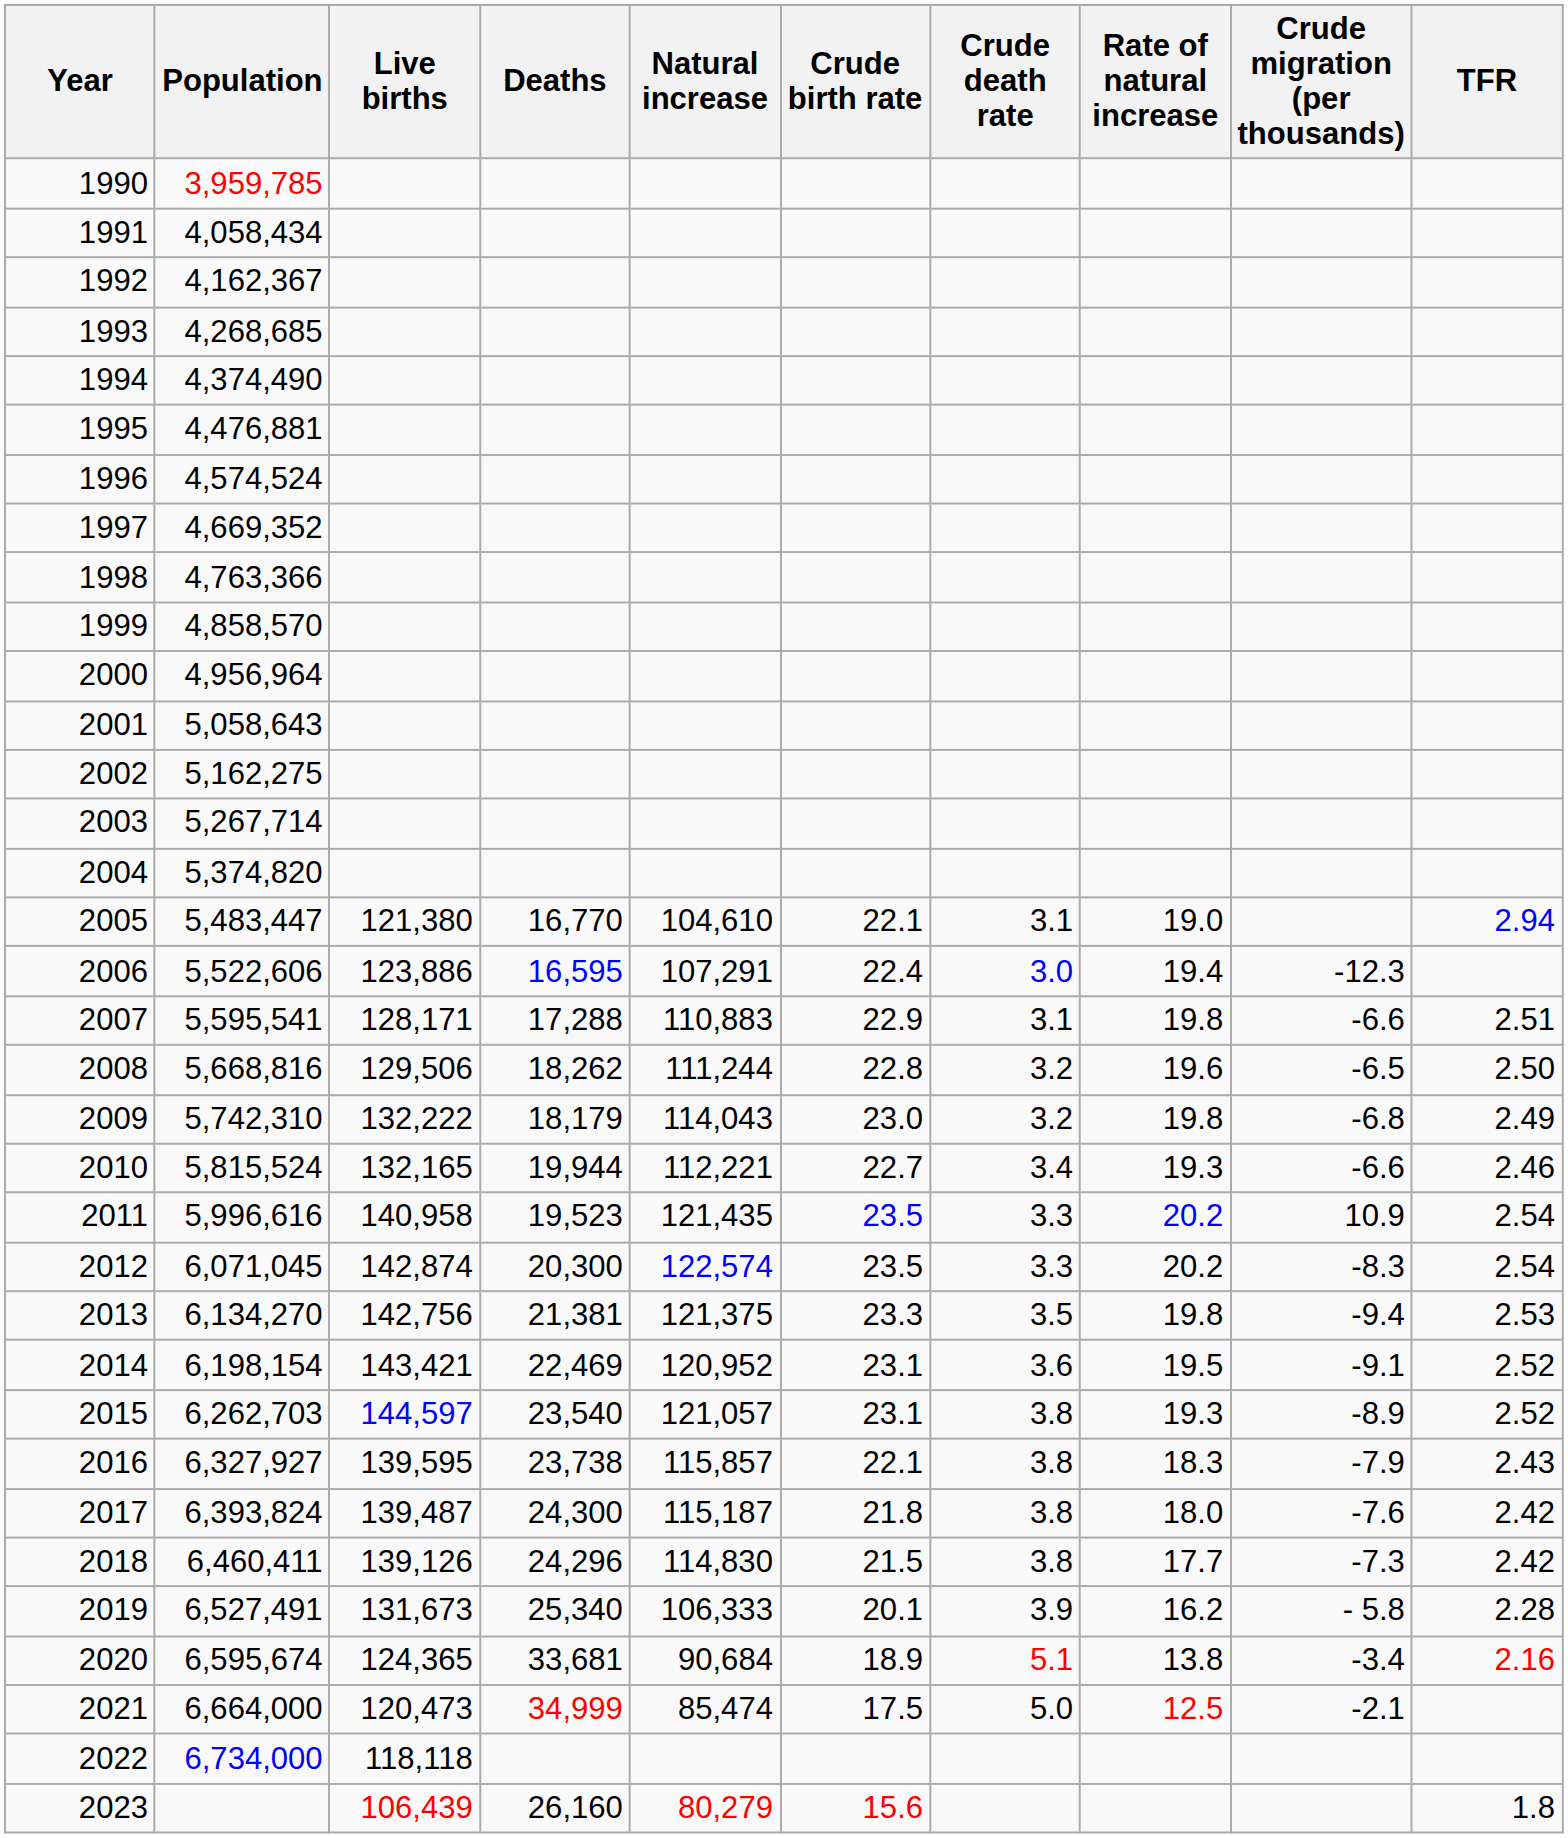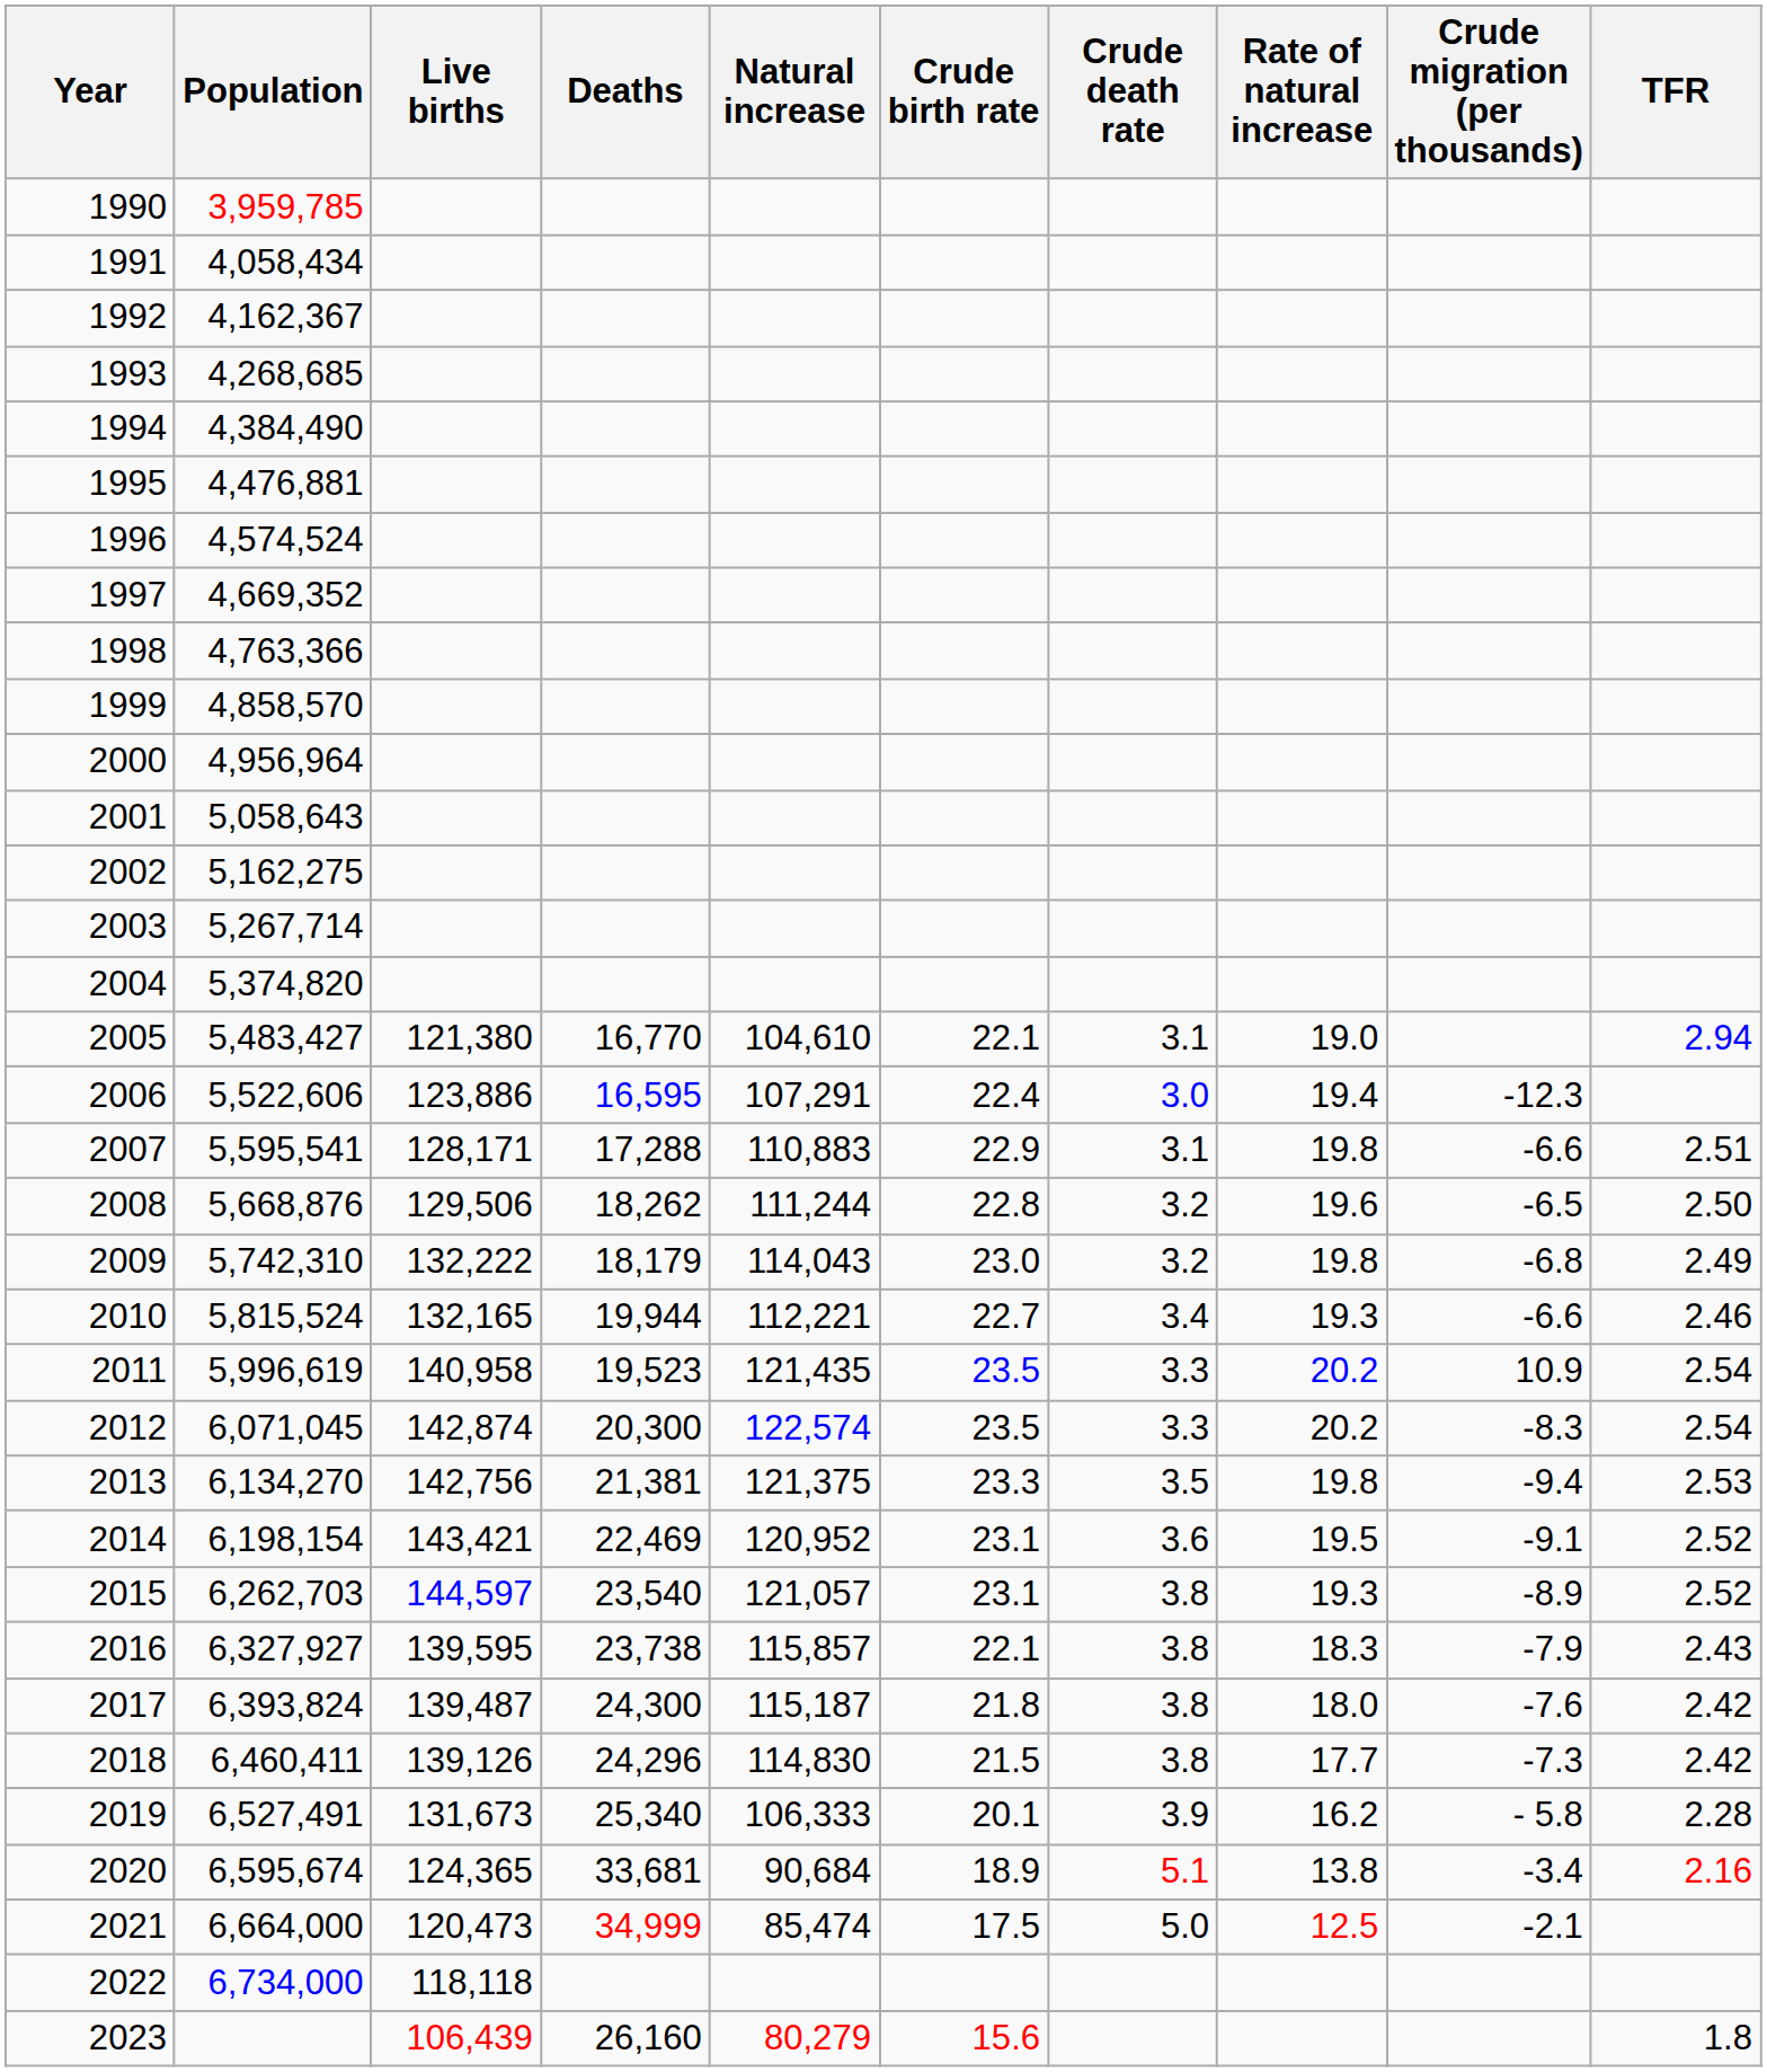1994 | Population: 4,374,490 -> 4,384,490
2005 | Population: 5,483,447 -> 5,483,427
2008 | Population: 5,668,816 -> 5,668,876
2011 | Population: 5,996,616 -> 5,996,619
